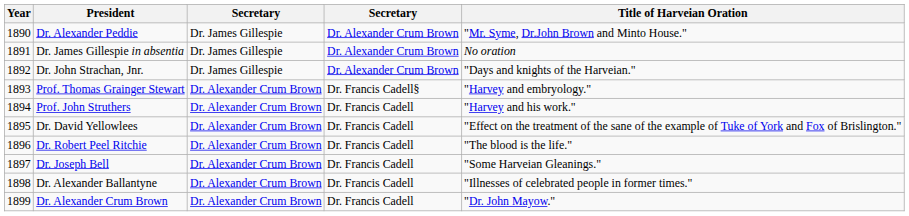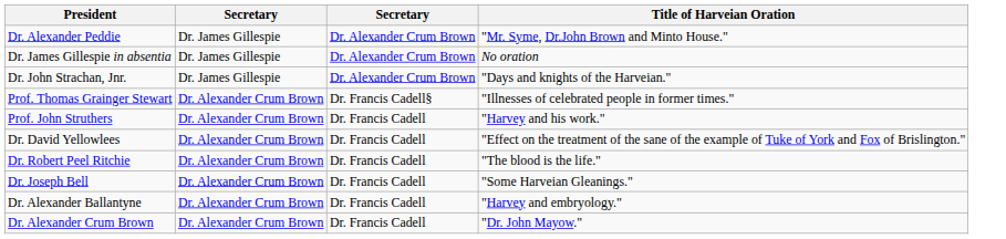- column: Year | 1890 | 1891 | 1892 | 1893 | 1894 | 1895 | 1896 | 1897 | 1898 | 1899
Prof. Thomas Grainger Stewart | Title of Harveian Oration: "Harvey and embryology." -> "Illnesses of celebrated people in former times."
Dr. Alexander Ballantyne | Title of Harveian Oration: "Illnesses of celebrated people in former times." -> "Harvey and embryology."
